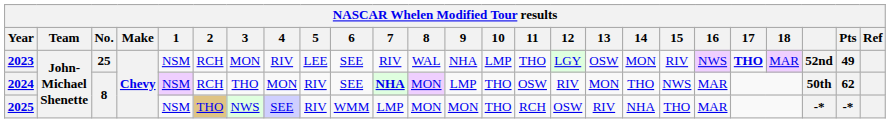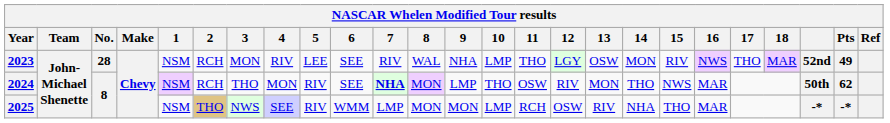2023 | No.: 25 -> 28
2023 | 17: bold -> normal
2025 | 10: THO -> LMP
